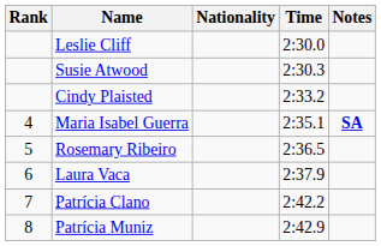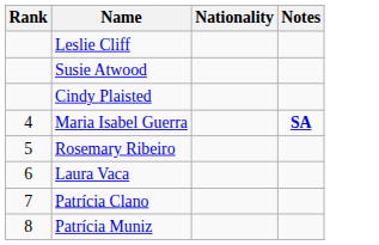- column: Time | 2:30.0 | 2:30.3 | 2:33.2 | 2:35.1 | 2:36.5 | 2:37.9 | 2:42.2 | 2:42.9
